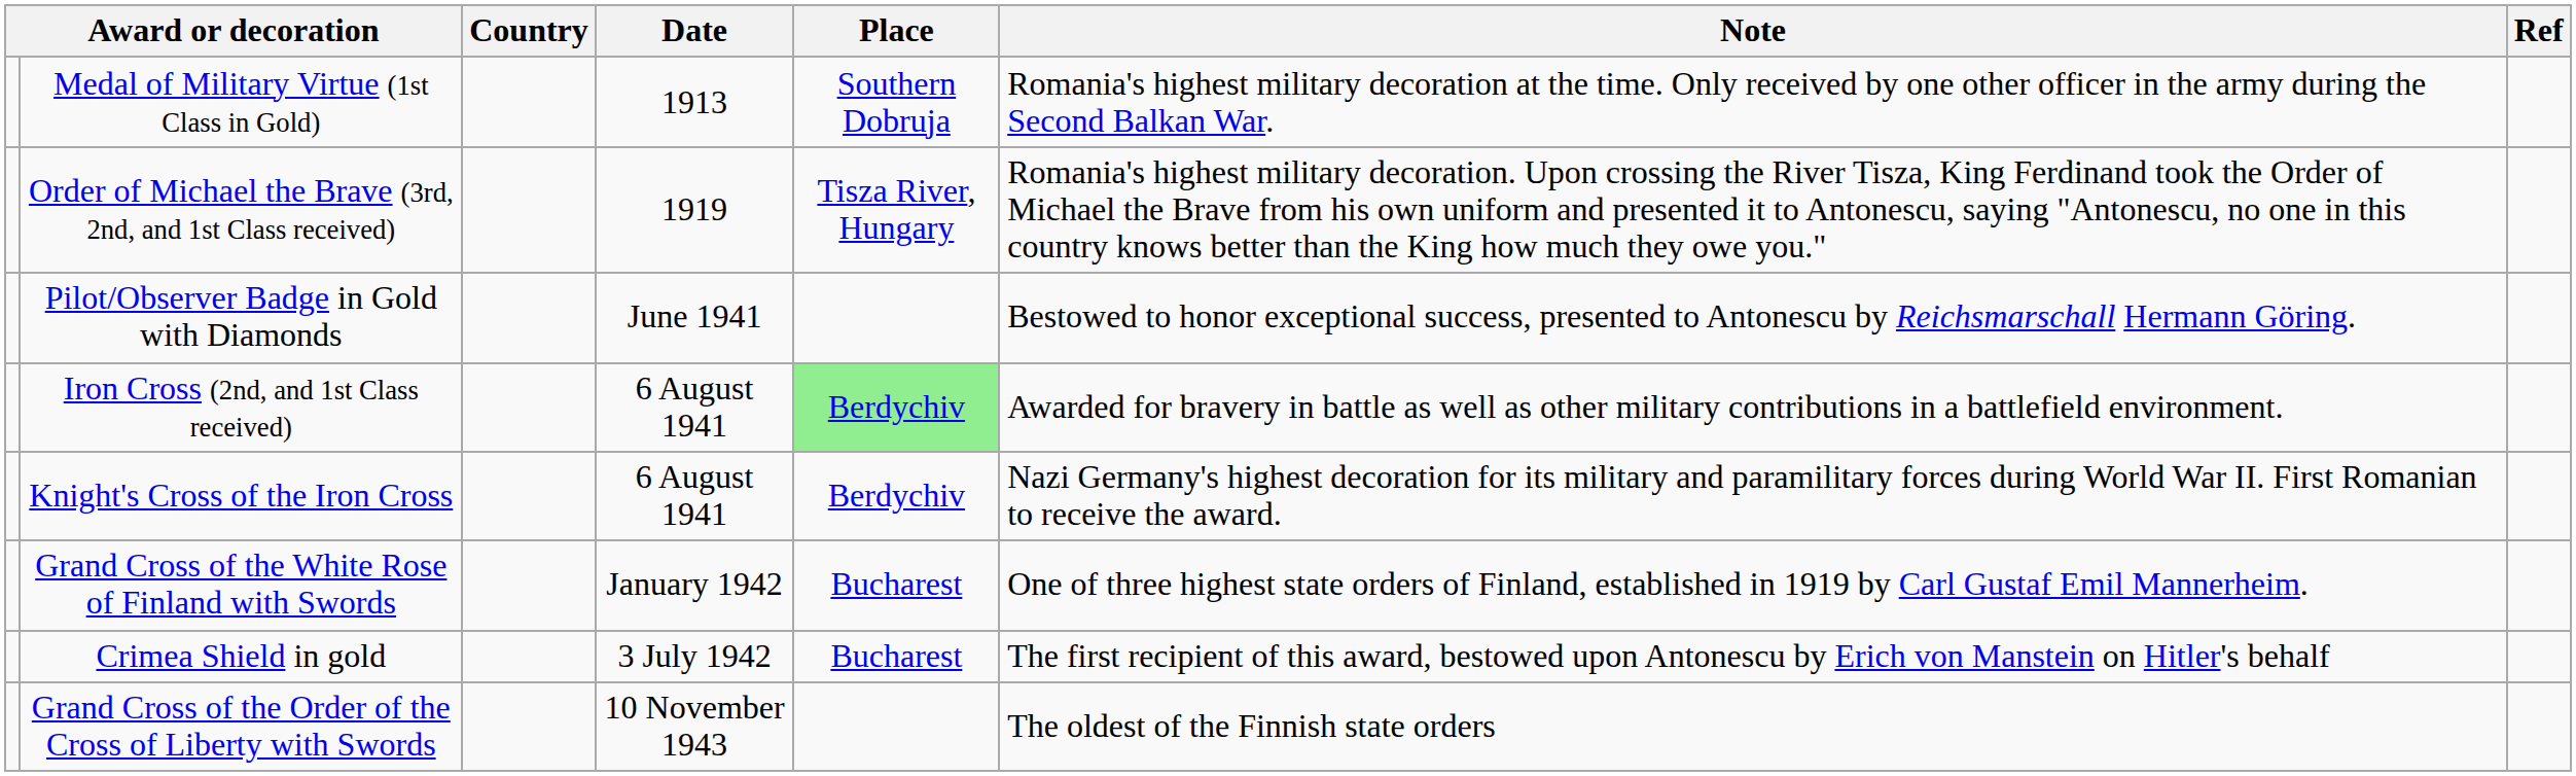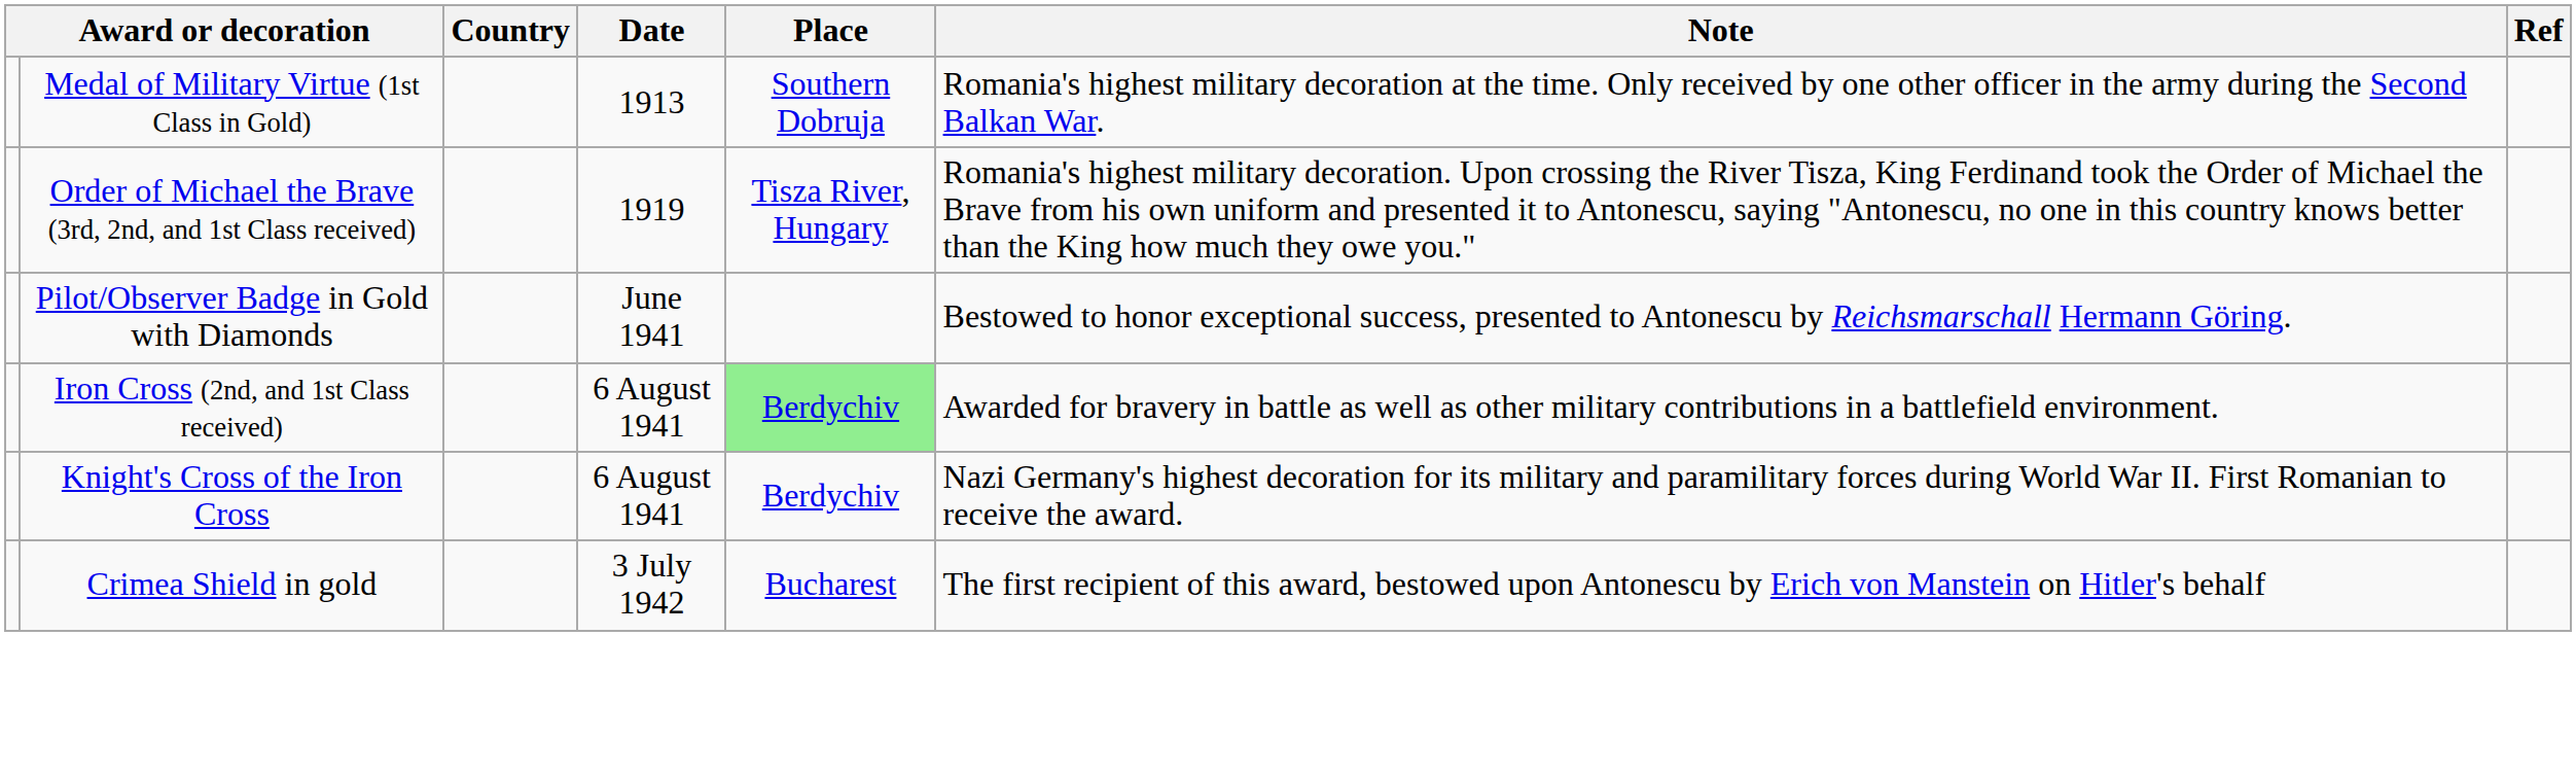- row: Grand Cross of the White Rose of Finland with Swords | January 1942 | Bucharest | One of three highest state orders of Finland, established in 1919 by Carl Gustaf Emil Mannerheim.
- row: Grand Cross of the Order of the Cross of Liberty with Swords | 10 November 1943 | The oldest of the Finnish state orders
